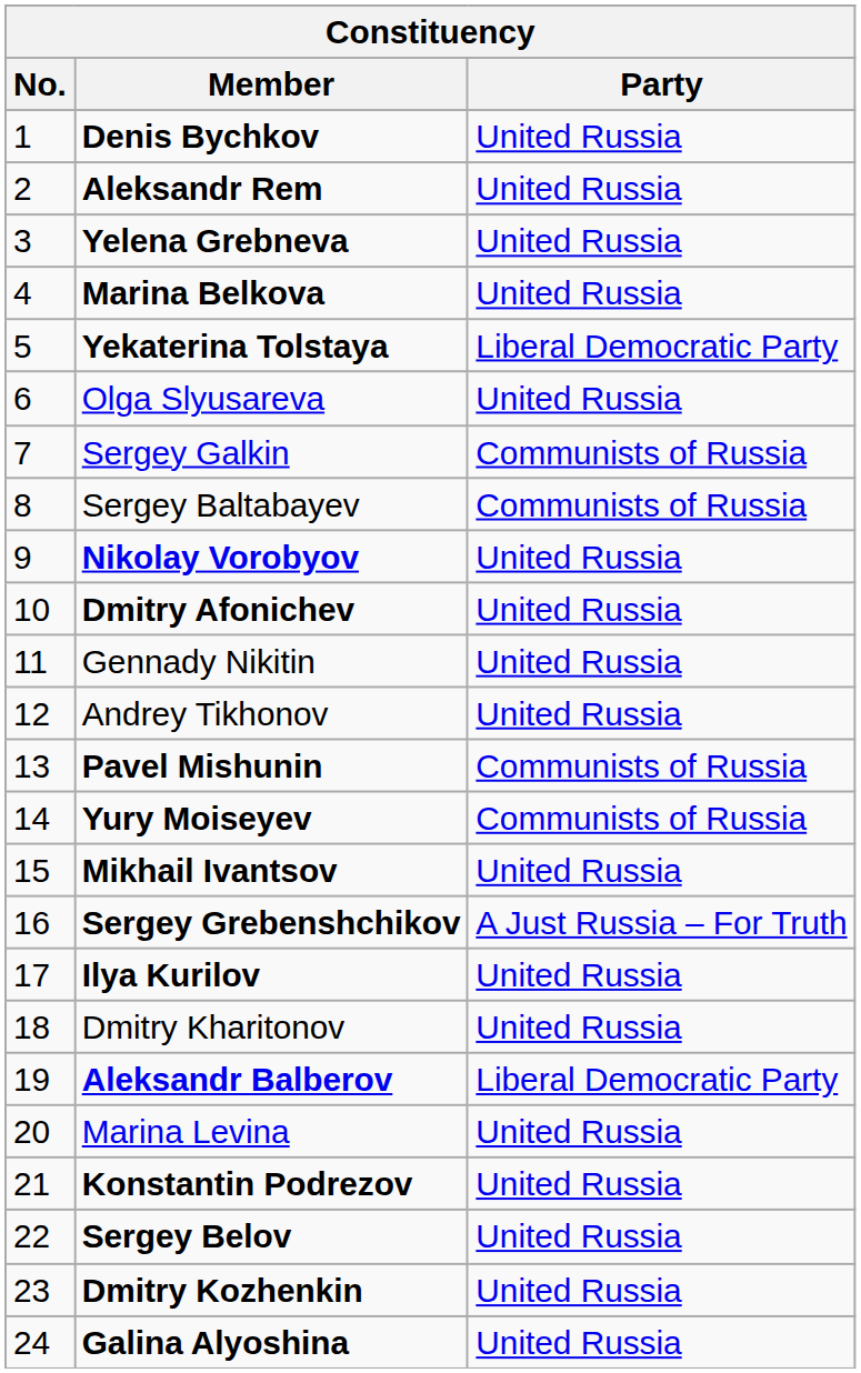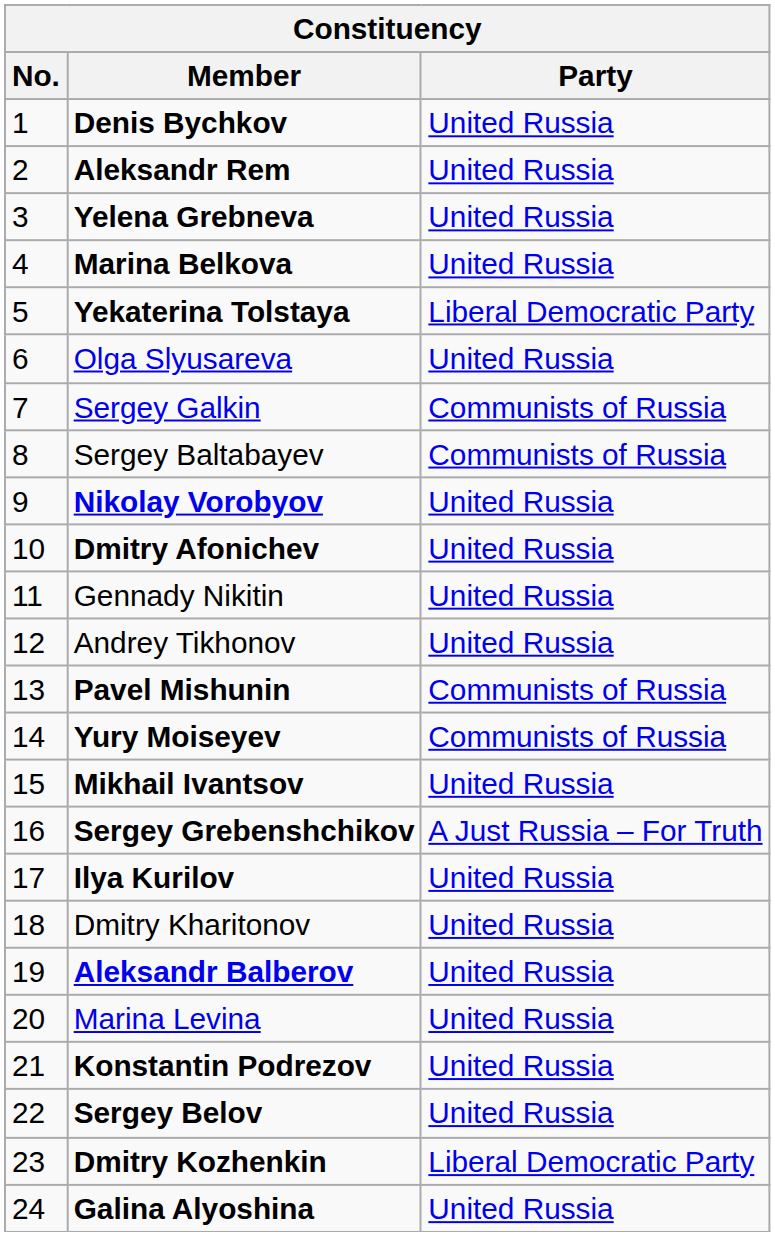Aleksandr Balberov | Party: Liberal Democratic Party -> United Russia
Dmitry Kozhenkin | Party: United Russia -> Liberal Democratic Party
